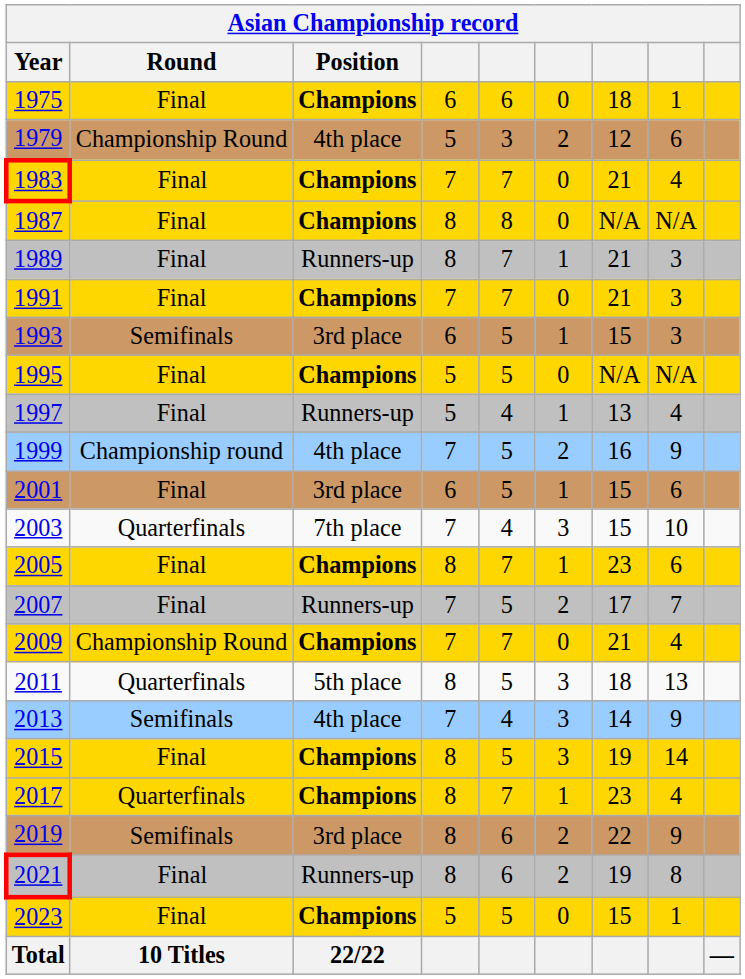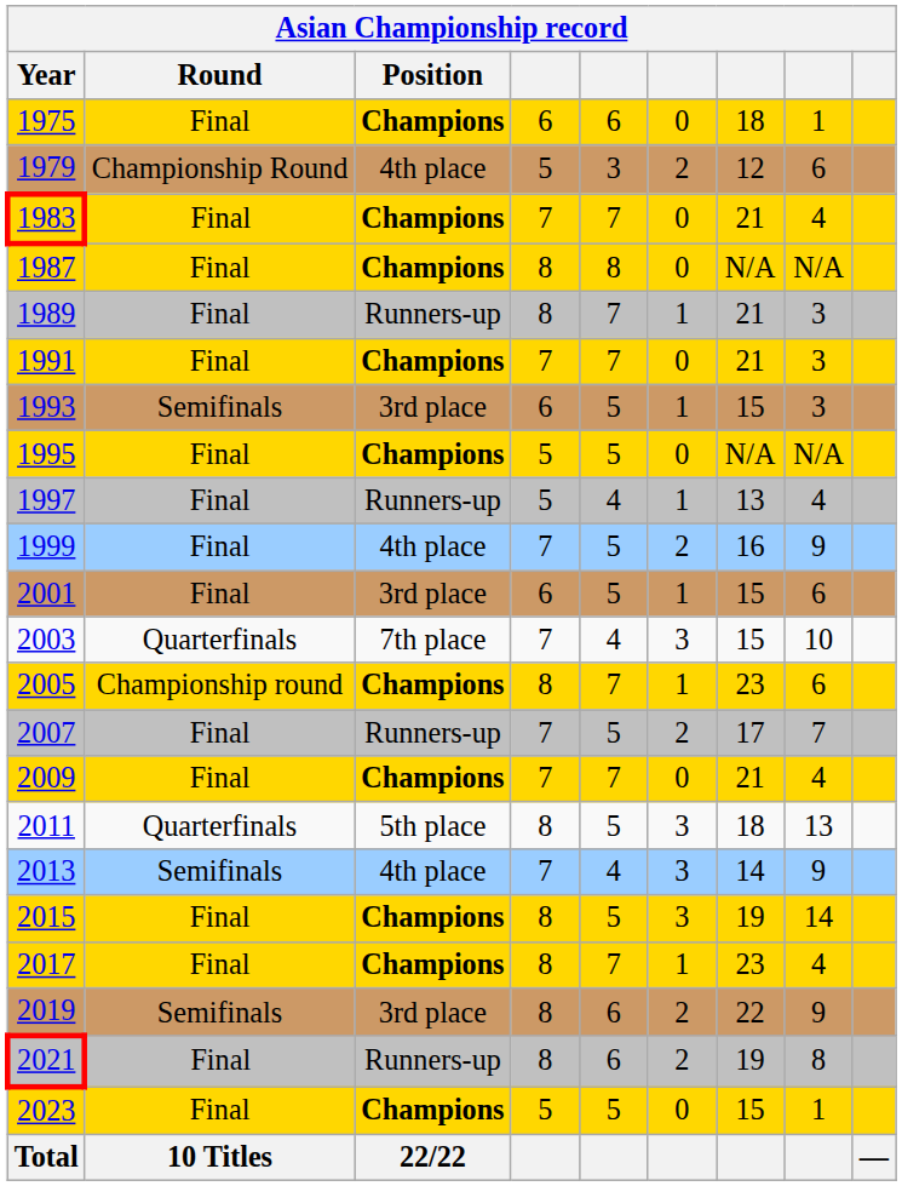1999 | Round: Championship round -> Final
2005 | Round: Final -> Championship round
2009 | Round: Championship Round -> Final
2017 | Round: Quarterfinals -> Final
